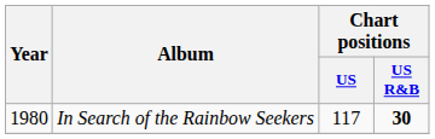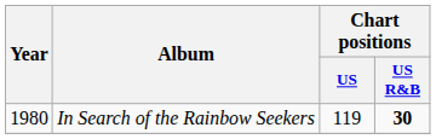In Search of the Rainbow Seekers | Chart positions / US: 117 -> 119
